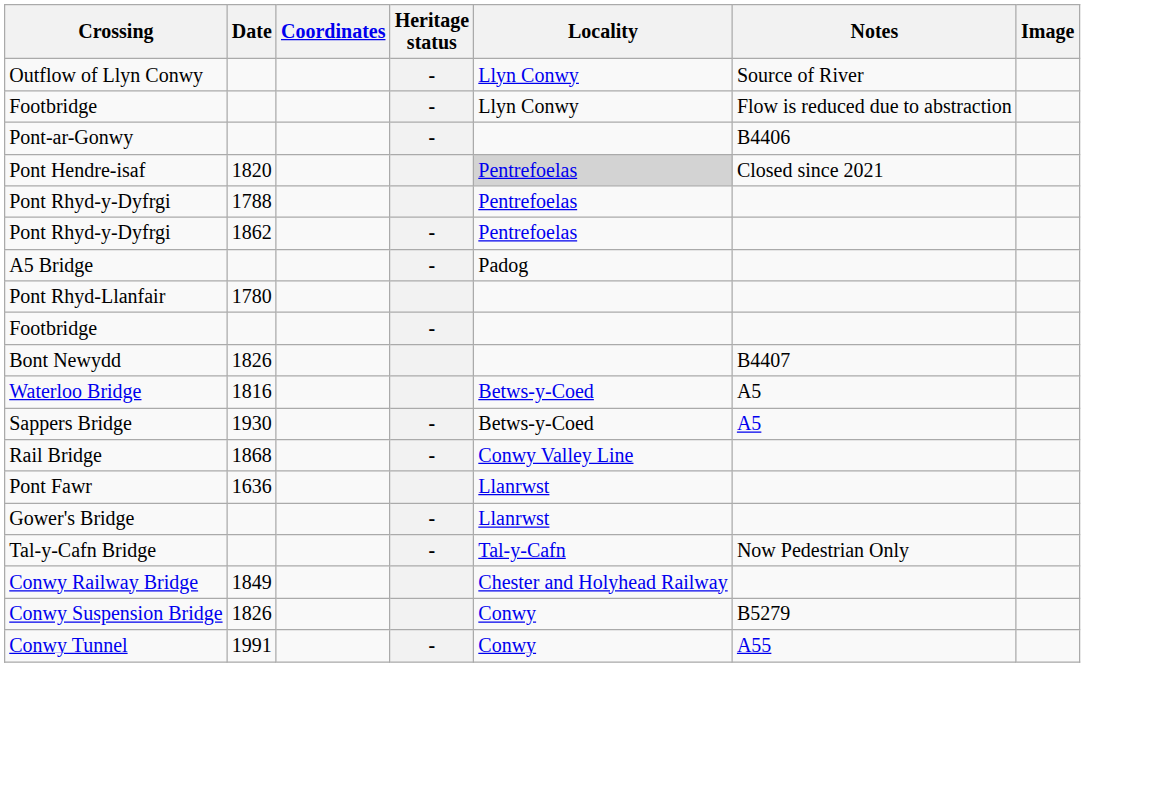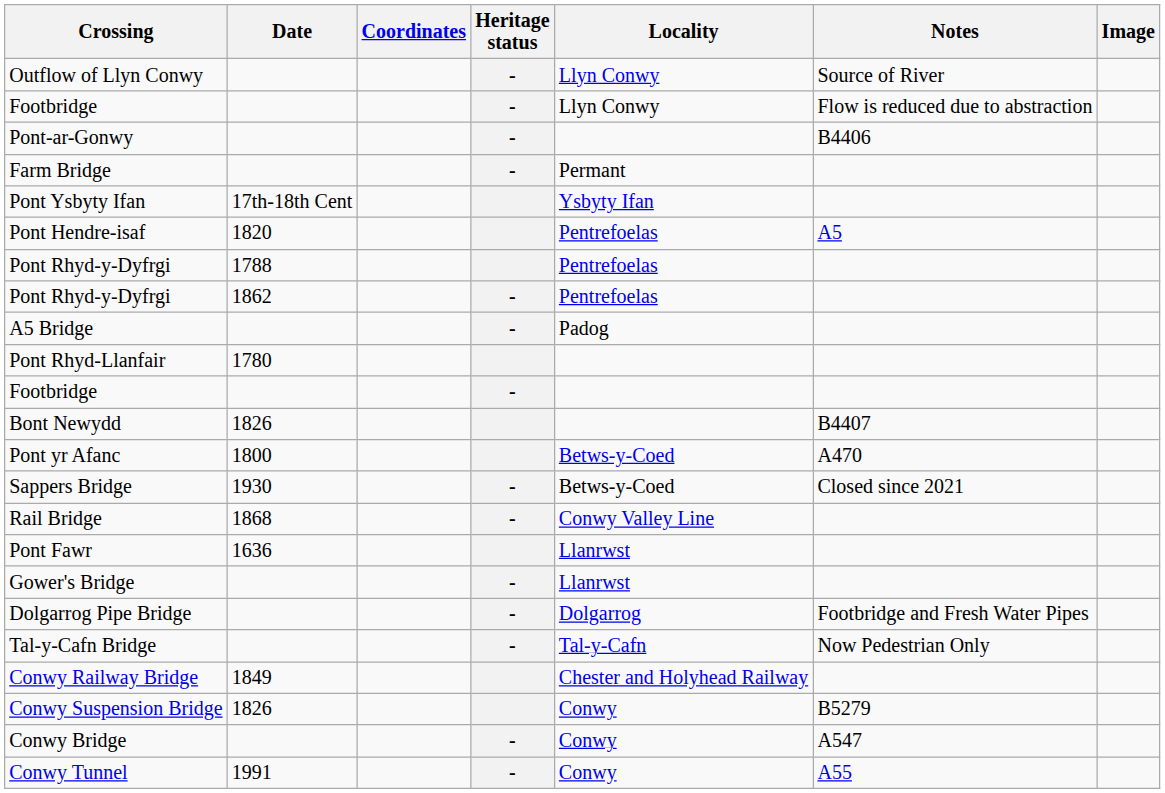+ row: Farm Bridge | - | Permant
+ row: Pont Ysbyty Ifan | 17th-18th Cent | Ysbyty Ifan
Pont Hendre-isaf | Locality: lightgrey background -> no background
Pont Hendre-isaf | Notes: Closed since 2021 -> A5
+ row: Pont yr Afanc | 1800 | Betws-y-Coed | A470
- row: Waterloo Bridge | 1816 | Betws-y-Coed | A5
Sappers Bridge | Notes: A5 -> Closed since 2021
+ row: Dolgarrog Pipe Bridge | - | Dolgarrog | Footbridge and Fresh Water Pipes
+ row: Conwy Bridge | - | Conwy | A547
